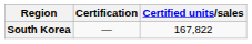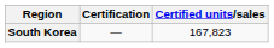South Korea | Certified units/sales: 167,822 -> 167,823
